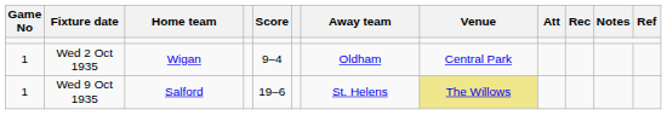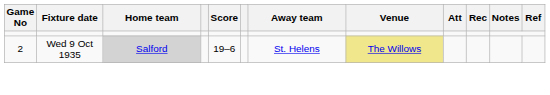- row: 1 | Wed 2 Oct 1935 | Wigan | 9–4 | Oldham | Central Park
Wed 9 Oct 1935 | Game No: 1 -> 2
Wed 9 Oct 1935 | Home team: no background -> lightgrey background
